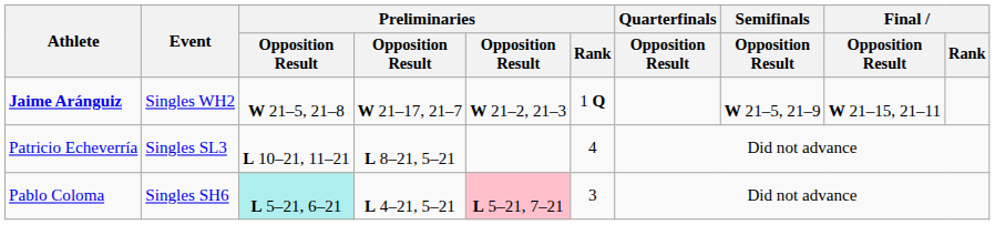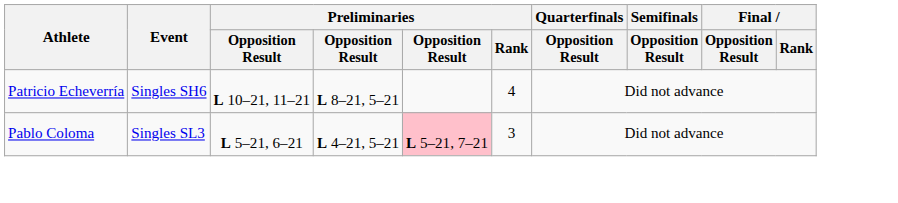- row: Jaime Aránguiz | Singles WH2 | W 21–5, 21–8 | W 21–17, 21–7 | W 21–2, 21–3 | 1 Q | W 21–5, 21–9 | W 21–15, 21–11
Patricio Echeverría | Event: Singles SL3 -> Singles SH6
Pablo Coloma | Event: Singles SH6 -> Singles SL3
Pablo Coloma | column 3: paleturquoise background -> no background
